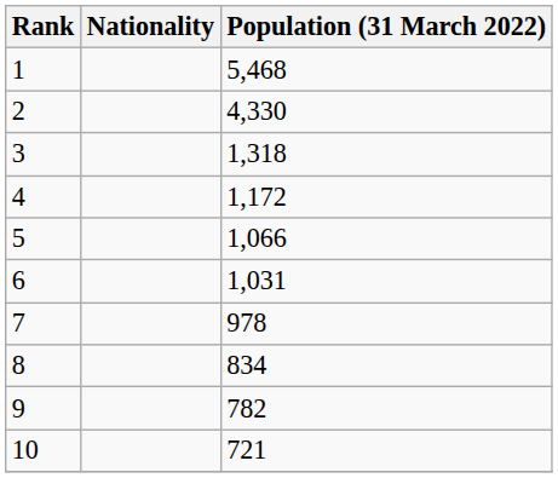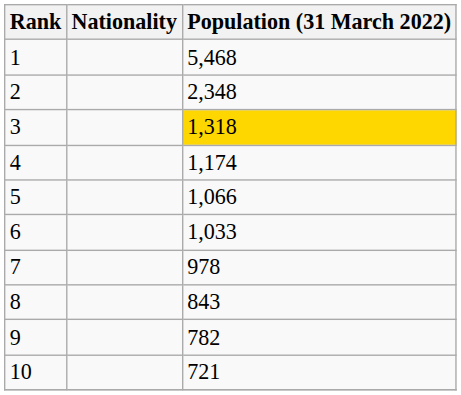2 | Population (31 March 2022): 4,330 -> 2,348
3 | Population (31 March 2022): no background -> gold background
4 | Population (31 March 2022): 1,172 -> 1,174
6 | Population (31 March 2022): 1,031 -> 1,033
8 | Population (31 March 2022): 834 -> 843
